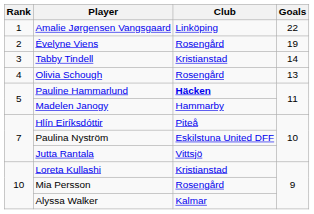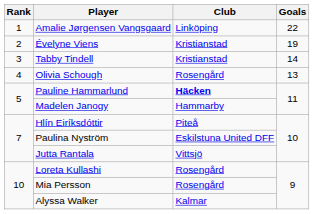Évelyne Viens | Club: Rosengård -> Kristianstad
Loreta Kullashi | Club: Kristianstad -> Rosengård
